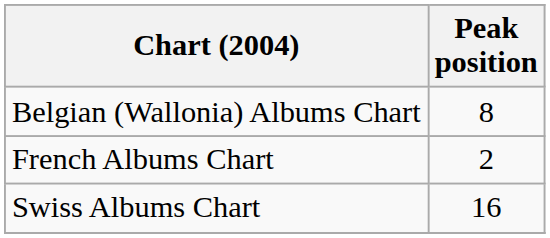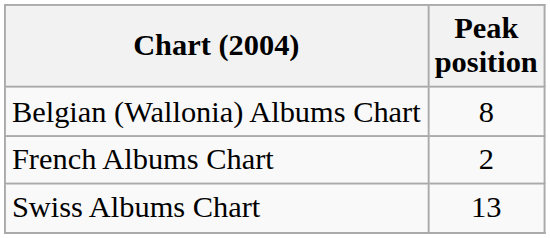Swiss Albums Chart | Peak position: 16 -> 13
